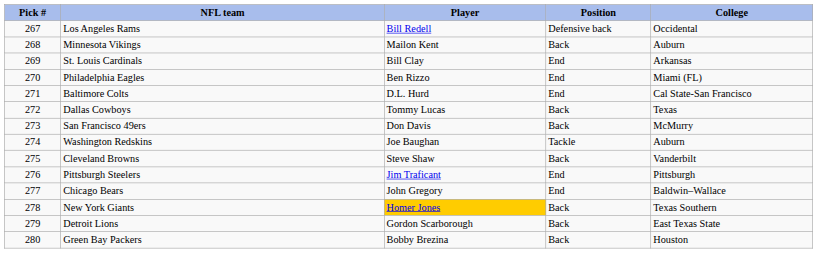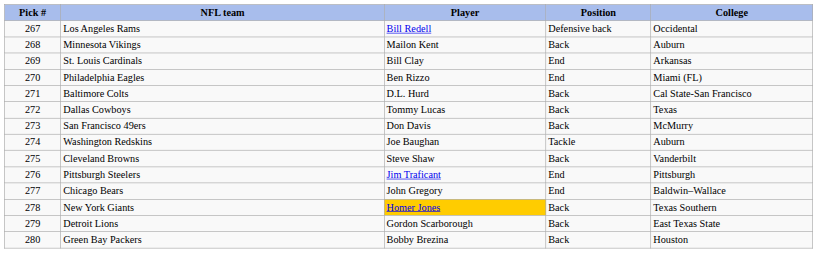Baltimore Colts | Position: End -> Back
